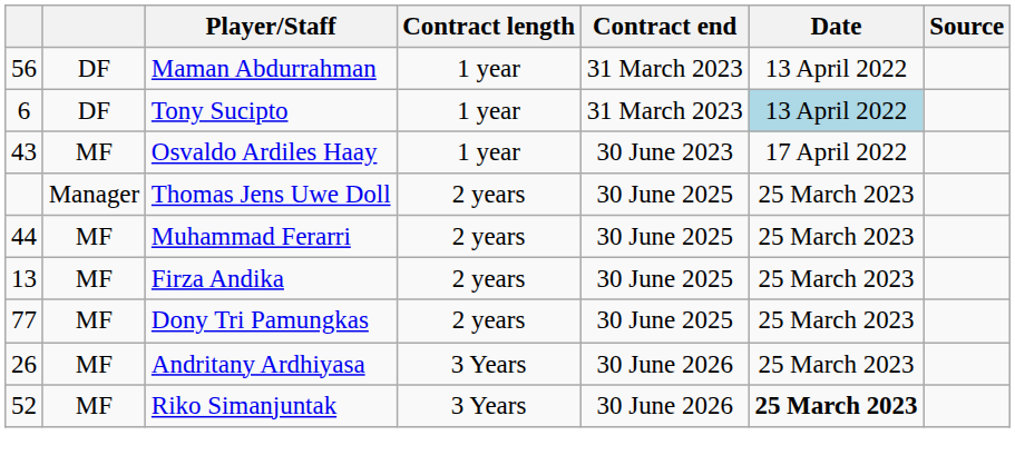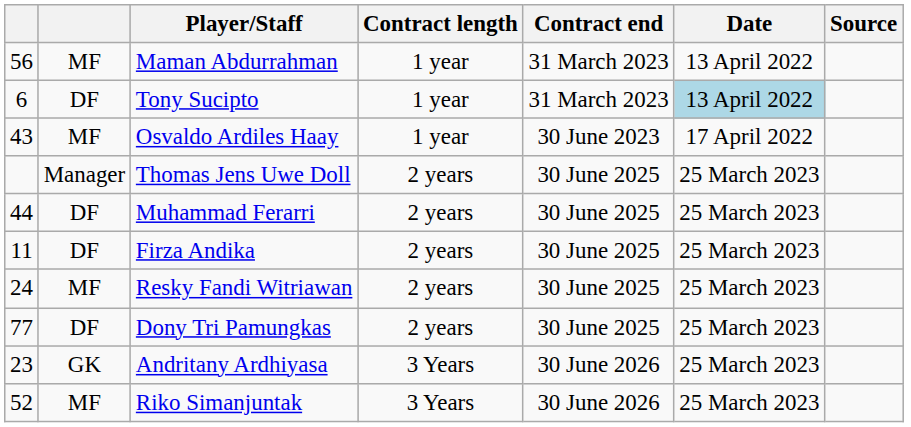Maman Abdurrahman | column 2: DF -> MF
Muhammad Ferarri | column 2: MF -> DF
Firza Andika | column 1: 13 -> 11
Firza Andika | column 2: MF -> DF
+ row: 24 | MF | Resky Fandi Witriawan | 2 years | 30 June 2025 | 25 March 2023
Dony Tri Pamungkas | column 2: MF -> DF
Andritany Ardhiyasa | column 1: 26 -> 23
Andritany Ardhiyasa | column 2: MF -> GK
Riko Simanjuntak | Date: bold -> normal
